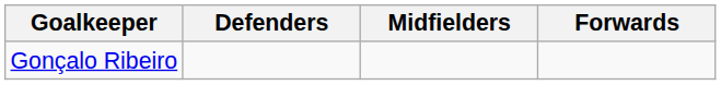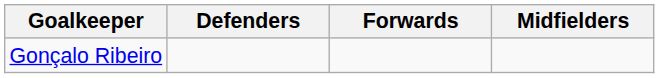columns swapped: Midfielders <-> Forwards
